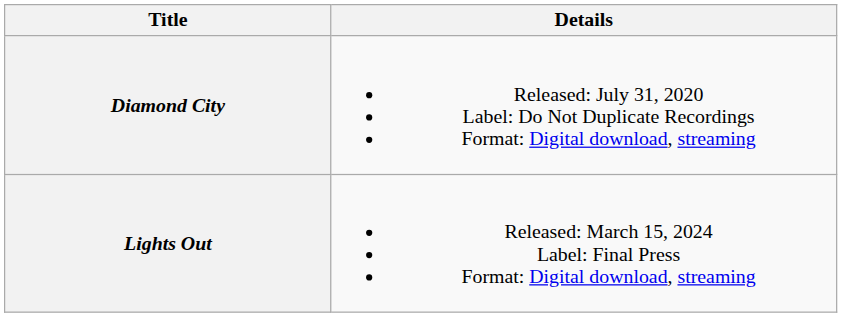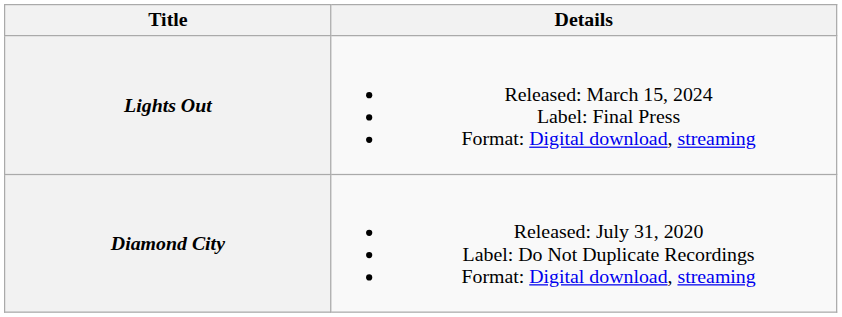rows swapped: Lights Out <-> Diamond City
